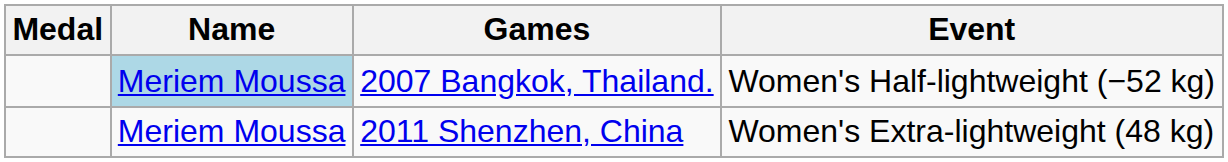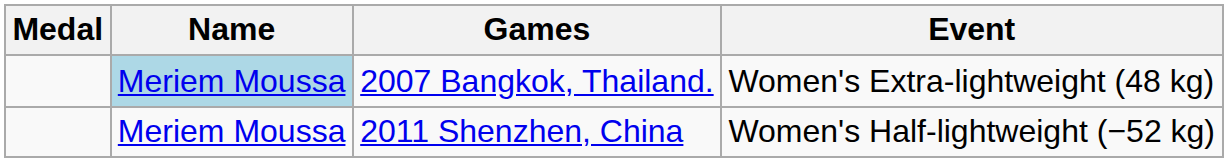2007 Bangkok, Thailand. | Event: Women's Half-lightweight (−52 kg) -> Women's Extra-lightweight (48 kg)
2011 Shenzhen, China | Event: Women's Extra-lightweight (48 kg) -> Women's Half-lightweight (−52 kg)
